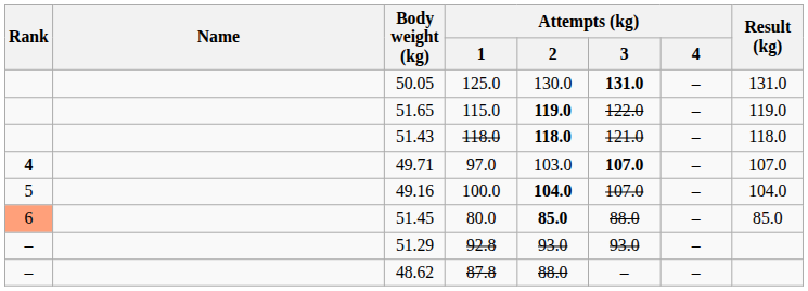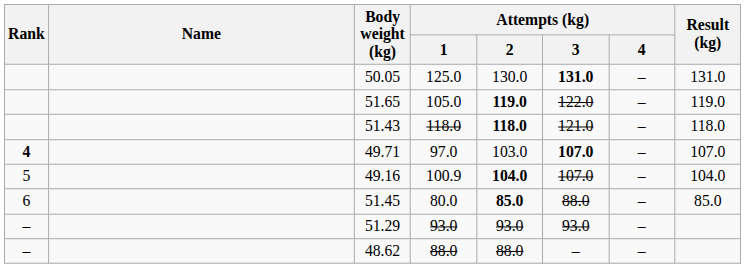51.65 | Attempts (kg) / 1: 115.0 -> 105.0
49.16 | Attempts (kg) / 1: 100.0 -> 100.9
51.45 | Rank: lightsalmon background -> no background
51.29 | Attempts (kg) / 1: 92.8 -> 93.0
48.62 | Attempts (kg) / 1: 87.8 -> 88.0
